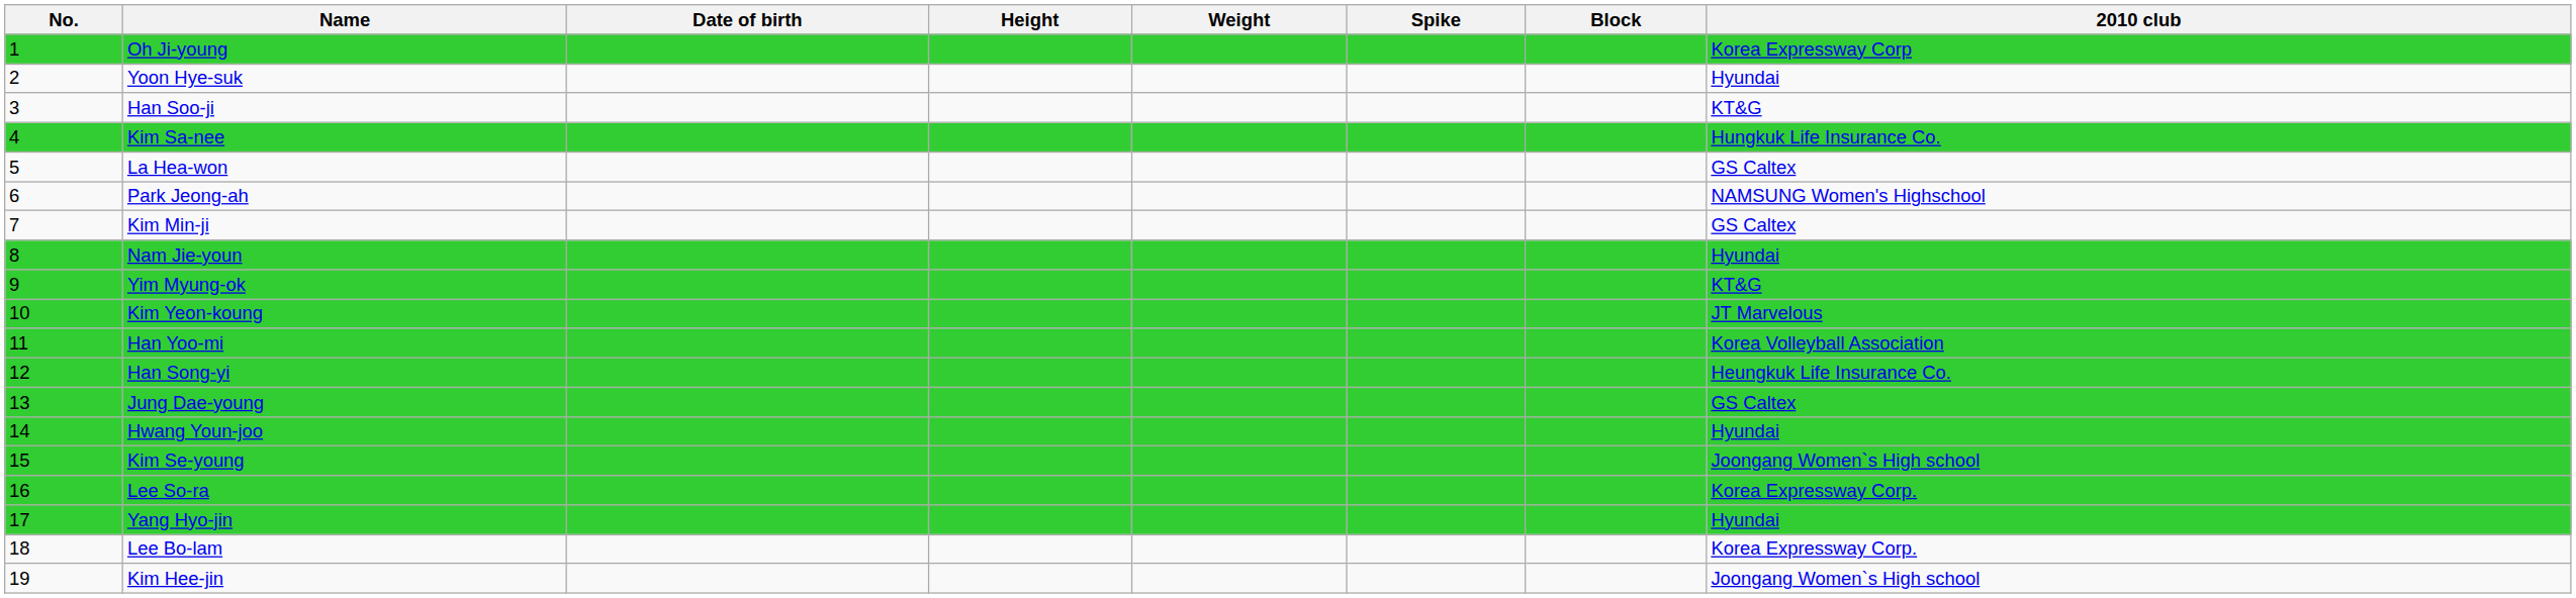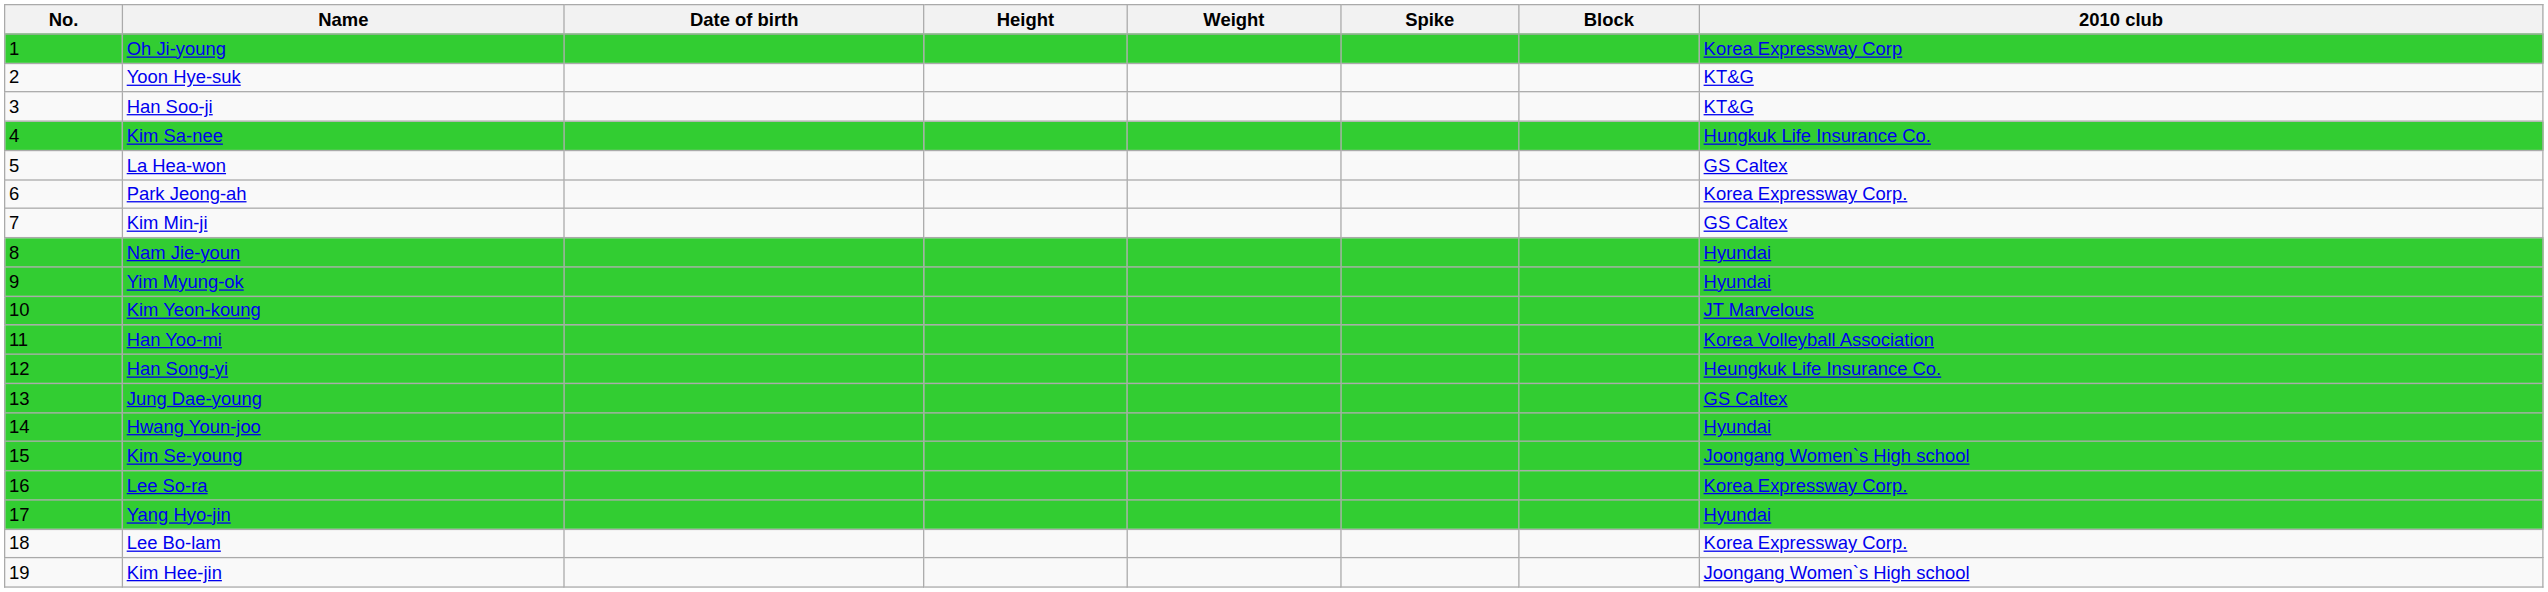Yoon Hye-suk | 2010 club: Hyundai -> KT&G
Park Jeong-ah | 2010 club: NAMSUNG Women's Highschool -> Korea Expressway Corp.
Yim Myung-ok | 2010 club: KT&G -> Hyundai
